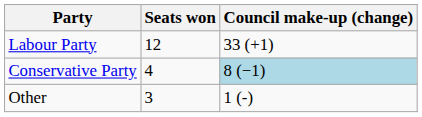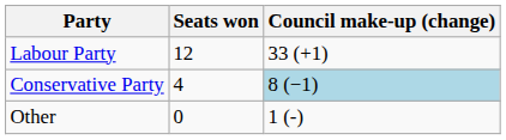Other | Seats won: 3 -> 0
